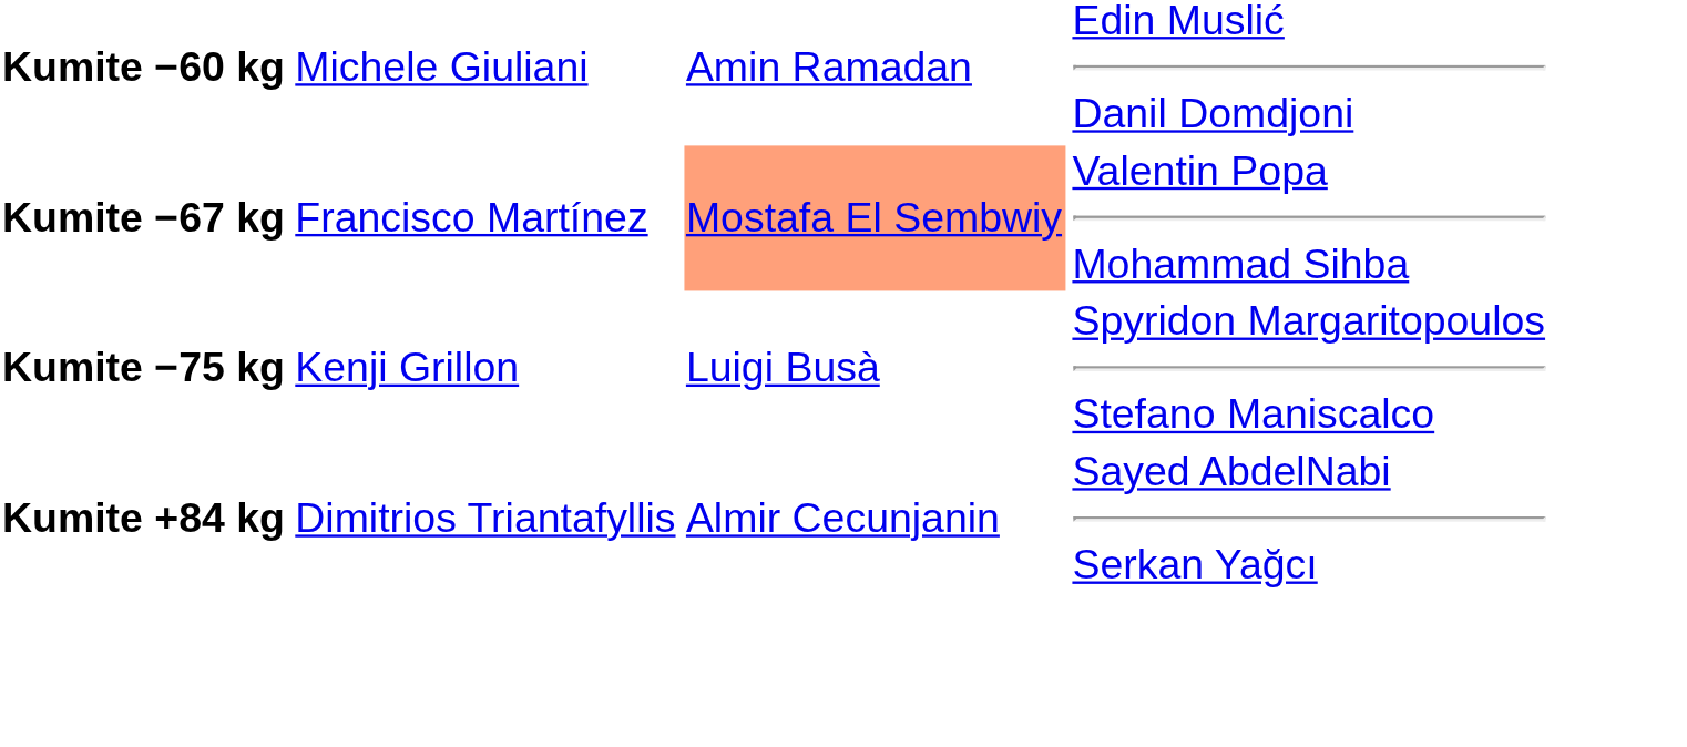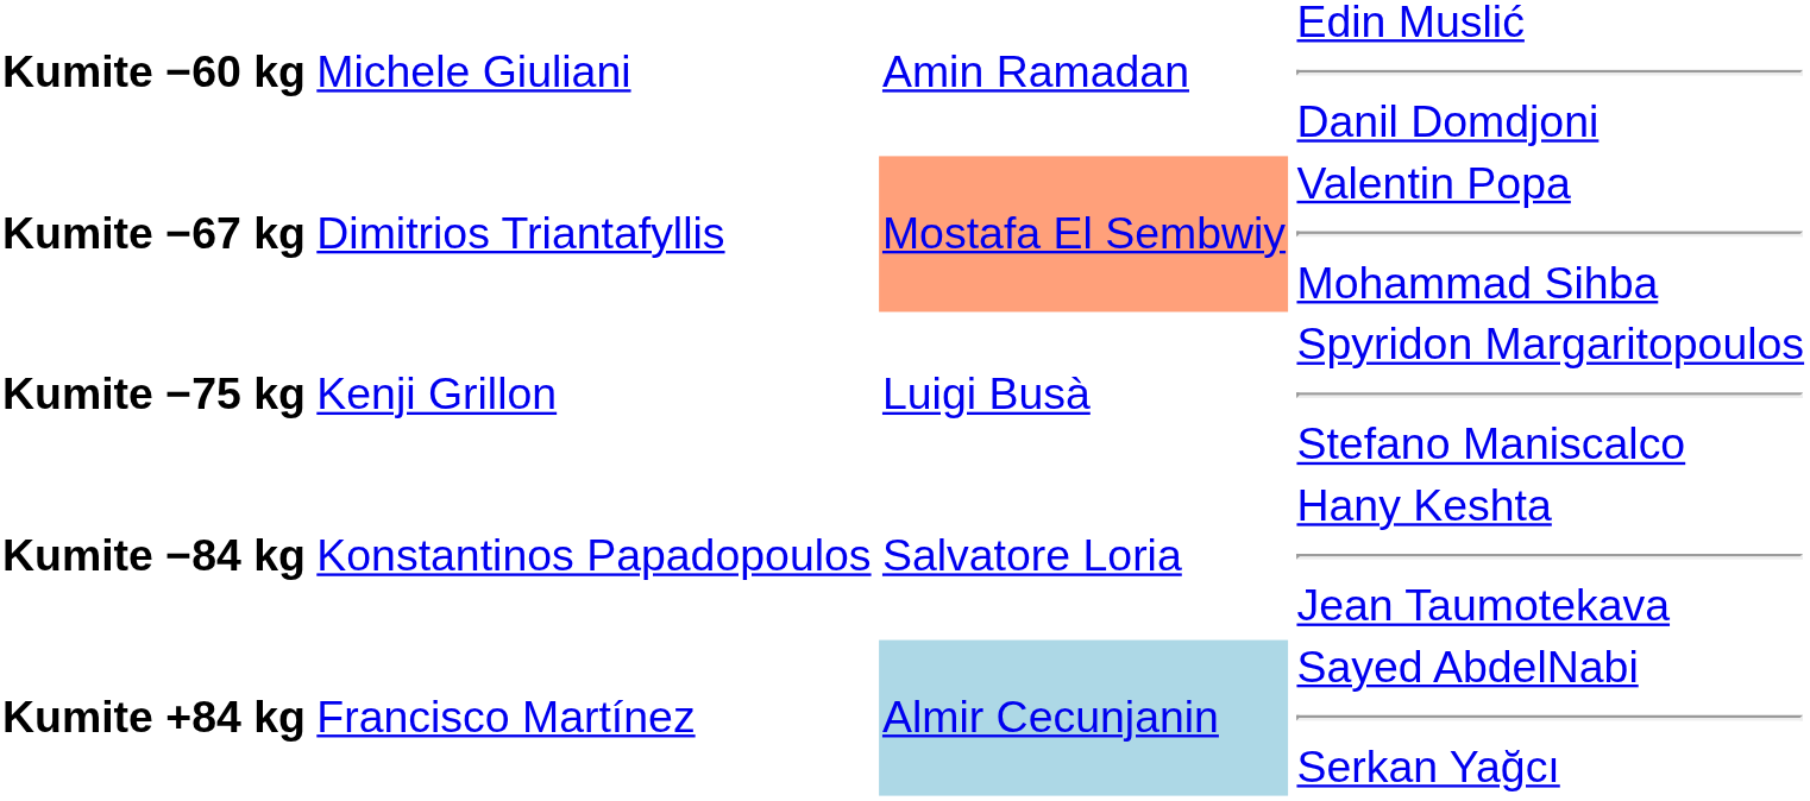Kumite −67 kg | column 2: Francisco Martínez -> Dimitrios Triantafyllis
+ row: Kumite −84 kg | Konstantinos Papadopoulos | Salvatore Loria | Hany Keshta Jean Taumotekava
Kumite +84 kg | column 2: Dimitrios Triantafyllis -> Francisco Martínez
Kumite +84 kg | column 3: no background -> lightblue background
